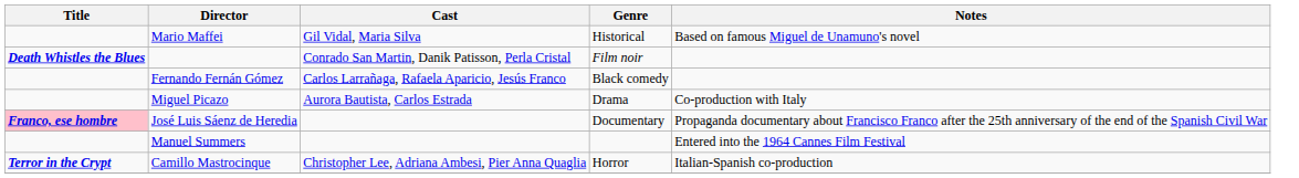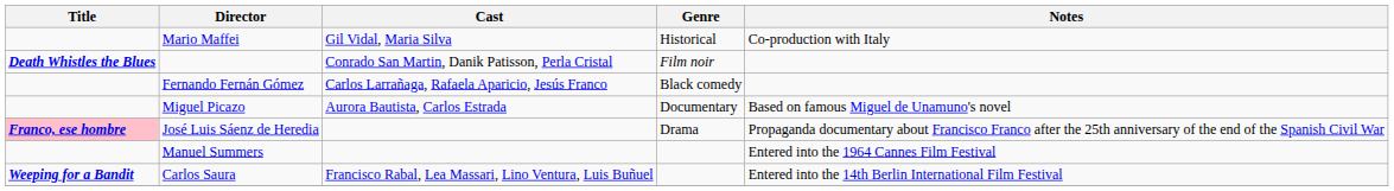Mario Maffei | Notes: Based on famous Miguel de Unamuno's novel -> Co-production with Italy
Miguel Picazo | Genre: Drama -> Documentary
Miguel Picazo | Notes: Co-production with Italy -> Based on famous Miguel de Unamuno's novel
José Luis Sáenz de Heredia | Genre: Documentary -> Drama
- row: Terror in the Crypt | Camillo Mastrocinque | Christopher Lee, Adriana Ambesi, Pier Anna Quaglia | Horror | Italian-Spanish co-production
+ row: Weeping for a Bandit | Carlos Saura | Francisco Rabal, Lea Massari, Lino Ventura, Luis Buñuel | Entered into the 14th Berlin International Film Festival
